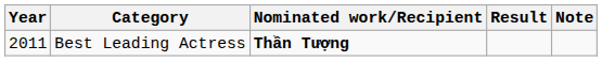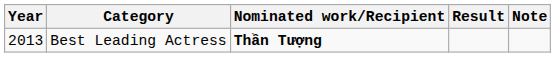Best Leading Actress | Year: 2011 -> 2013
